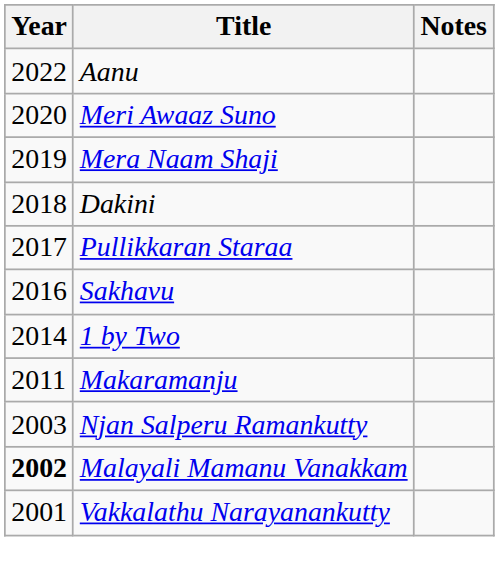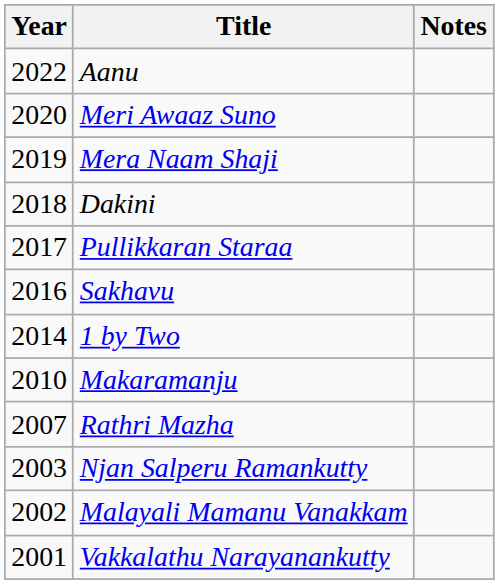Makaramanju | Year: 2011 -> 2010
+ row: 2007 | Rathri Mazha
Malayali Mamanu Vanakkam | Year: bold -> normal
